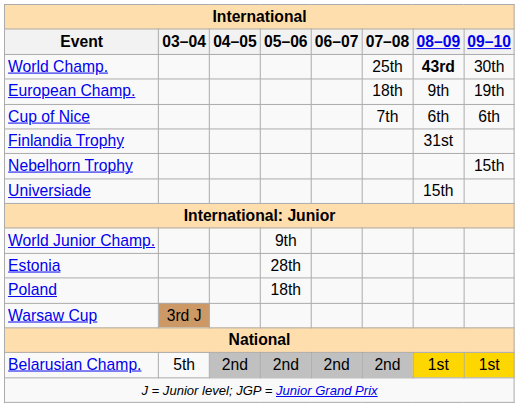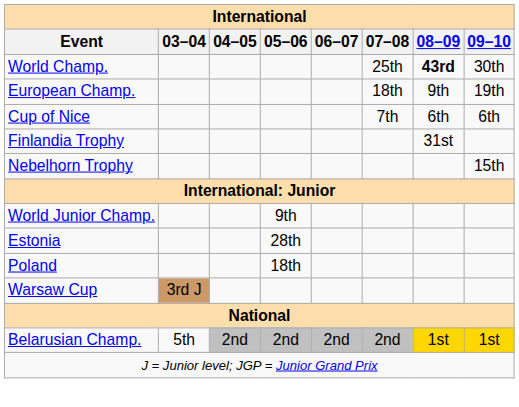- row: Universiade | 15th
